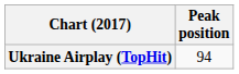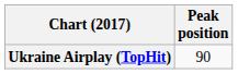Ukraine Airplay (TopHit) | Peak position: 94 -> 90
